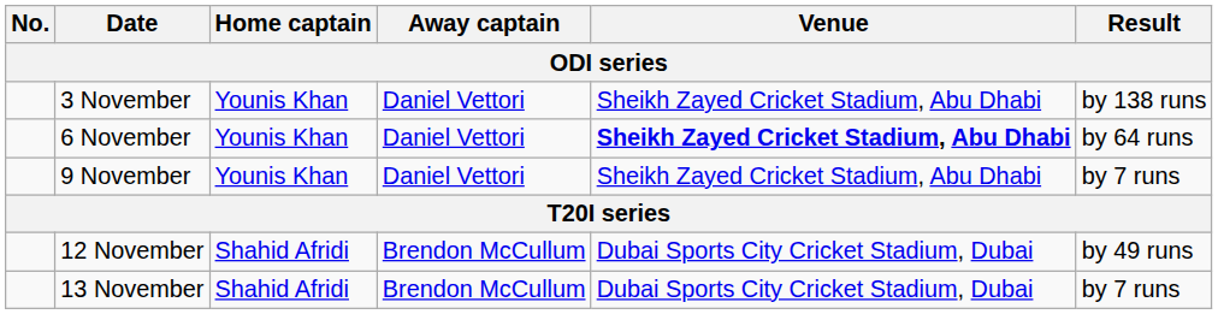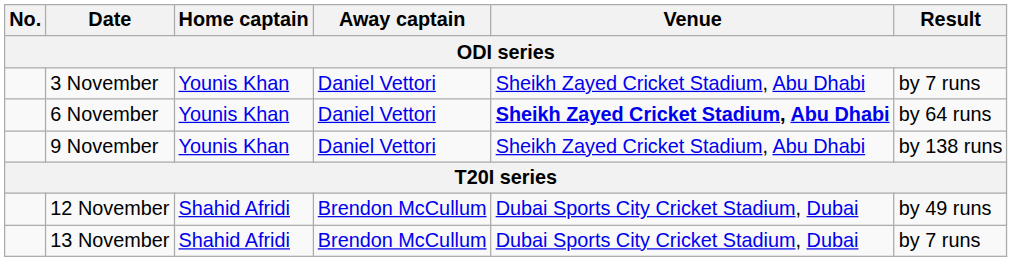3 November | Result: by 138 runs -> by 7 runs
9 November | Result: by 7 runs -> by 138 runs
